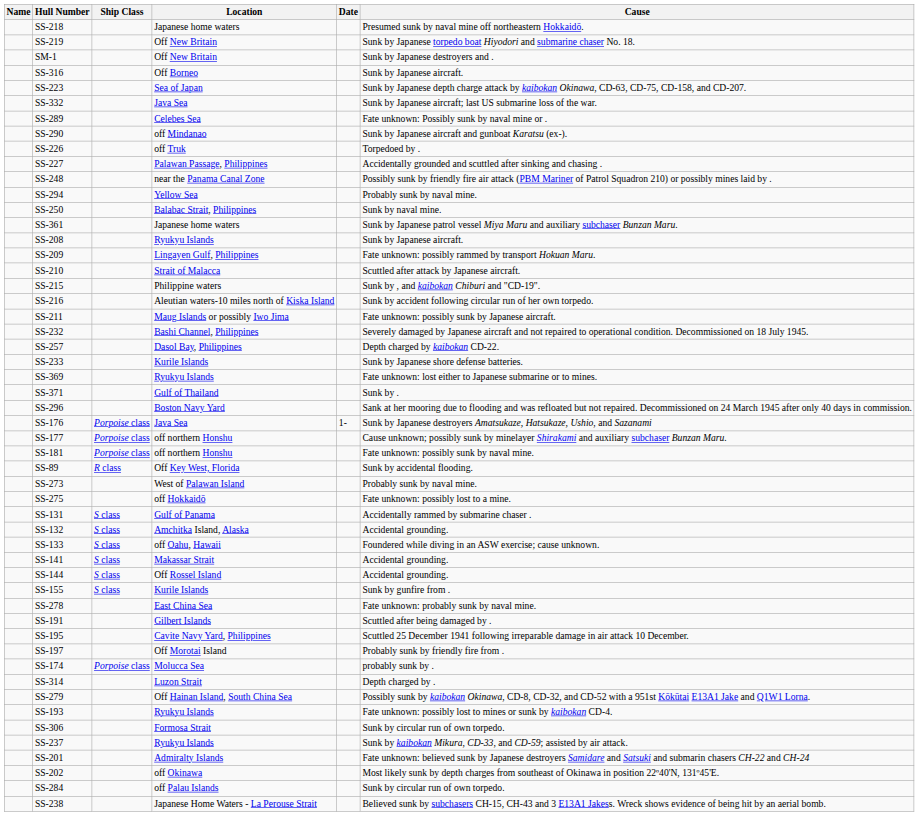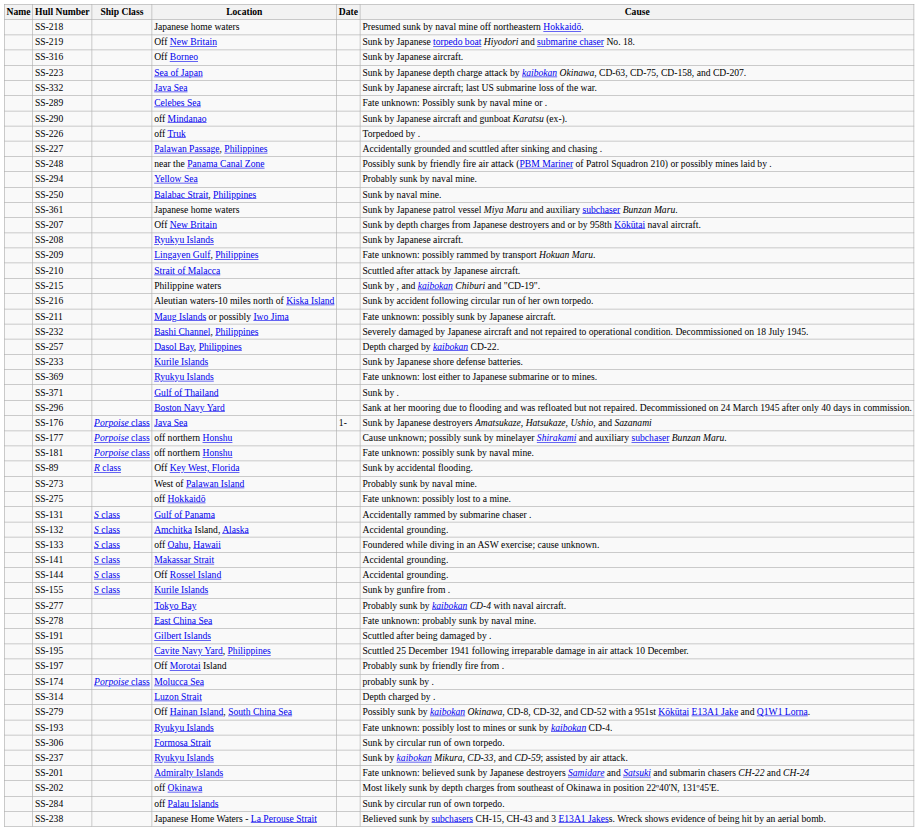- row: SM-1 | Off New Britain | Sunk by Japanese destroyers and .
+ row: SS-207 | Off New Britain | Sunk by depth charges from Japanese destroyers and or by 958th Kōkūtai naval aircraft.
+ row: SS-277 | Tokyo Bay | Probably sunk by kaibokan CD-4 with naval aircraft.
